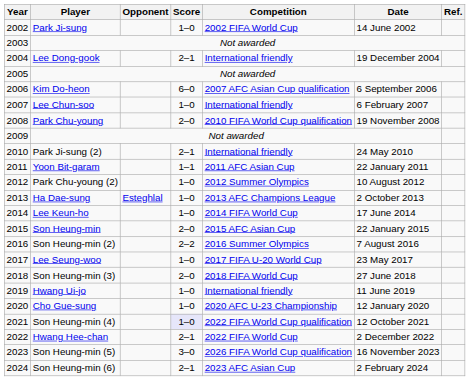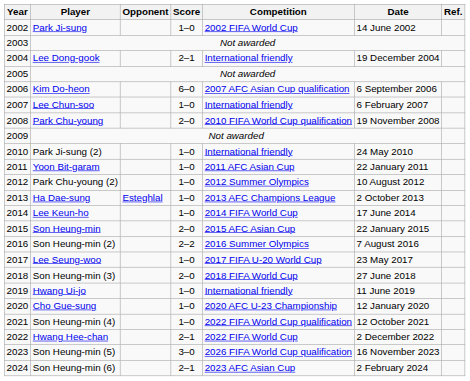Park Ji-sung (2) | Score: 2–1 -> 1–0
Yoon Bit-garam | Score: 1–1 -> 1–0
Son Heung-min (4) | Score: lavender background -> no background
